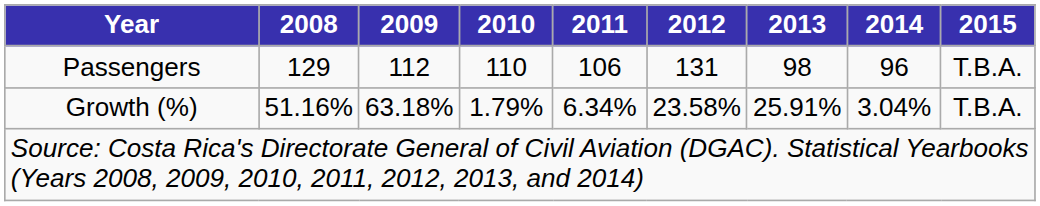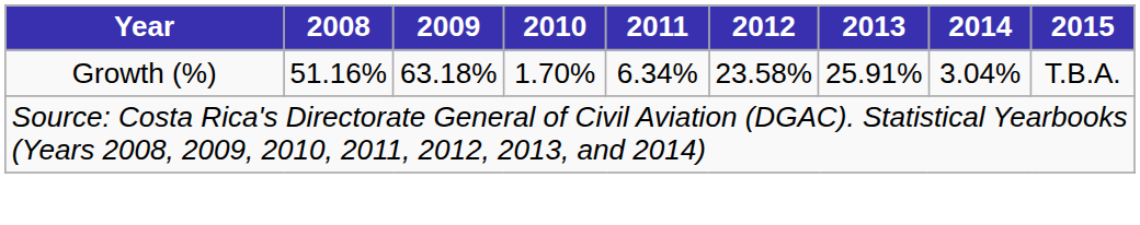- row: Passengers | 129 | 112 | 110 | 106 | 131 | 98 | 96 | T.B.A.
Growth (%) | 2010: 1.79% -> 1.70%
